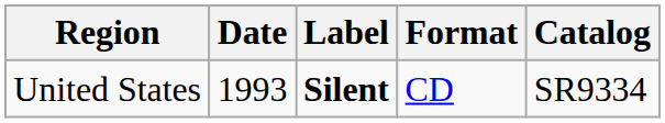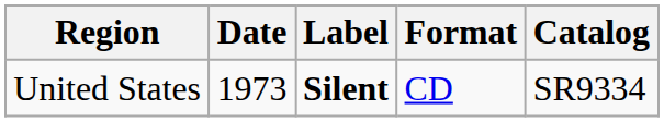United States | Date: 1993 -> 1973
